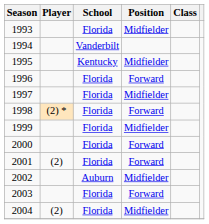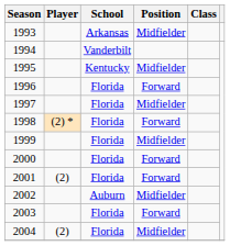1993 | School: Florida -> Arkansas
